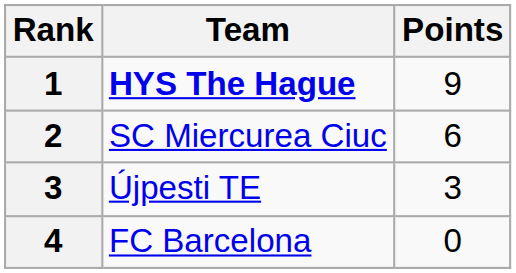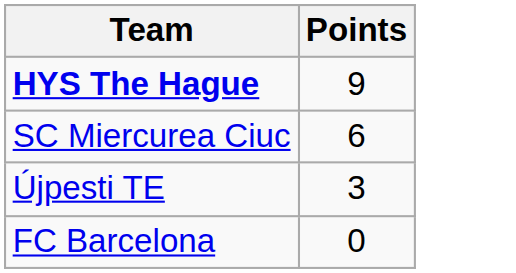- column: Rank | 1 | 2 | 3 | 4
